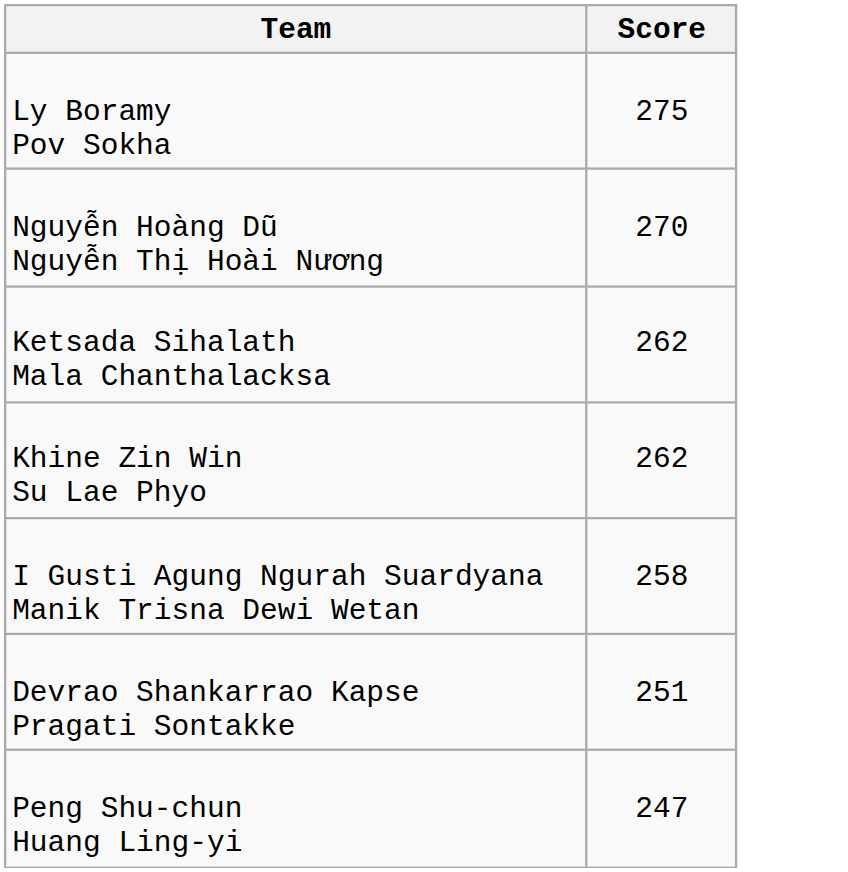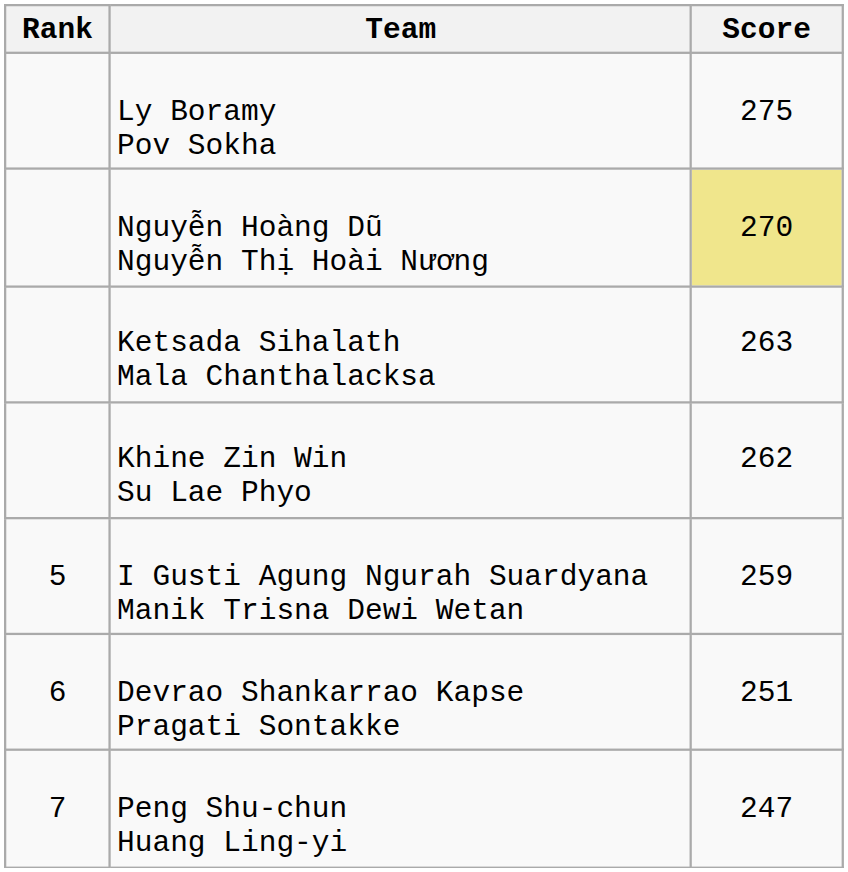+ column: Rank | 5 | 6 | 7
Nguyễn Hoàng Dũ Nguyễn Thị Hoài Nương | Score: no background -> khaki background
Ketsada Sihalath Mala Chanthalacksa | Score: 262 -> 263
I Gusti Agung Ngurah Suardyana Manik Trisna Dewi Wetan | Score: 258 -> 259
